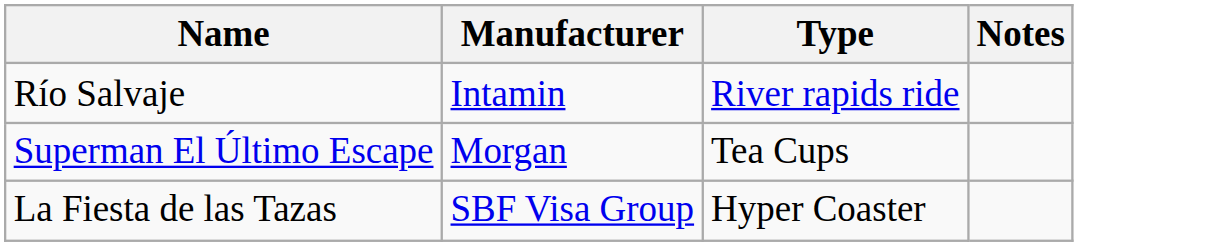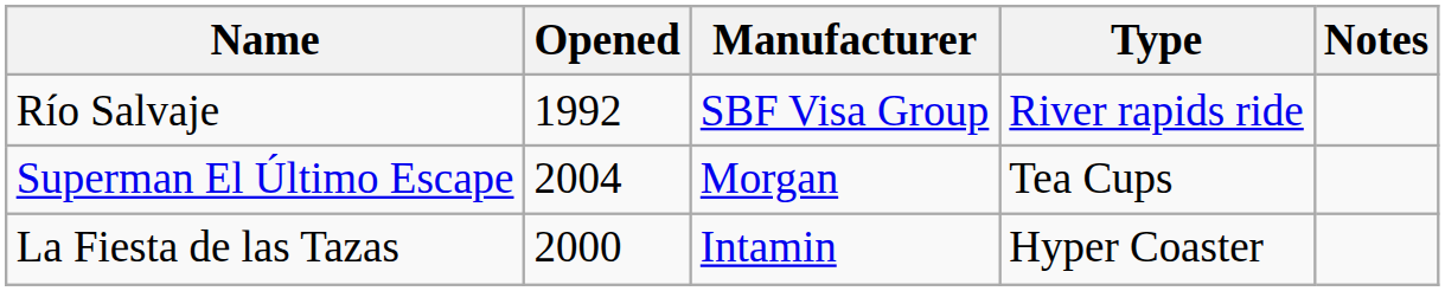+ column: Opened | 1992 | 2004 | 2000
Río Salvaje | Manufacturer: Intamin -> SBF Visa Group
La Fiesta de las Tazas | Manufacturer: SBF Visa Group -> Intamin
